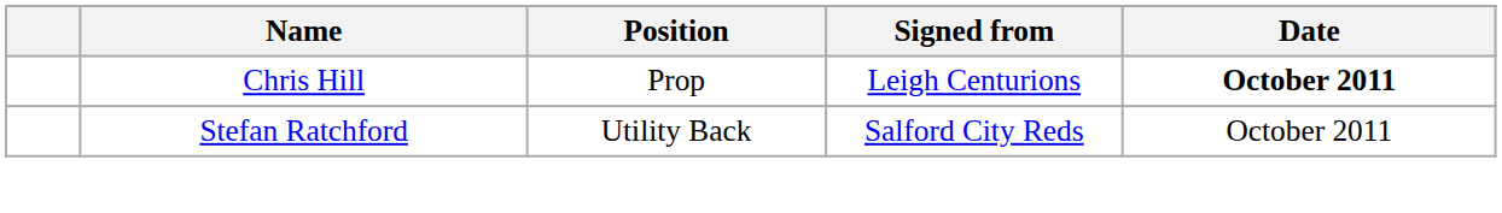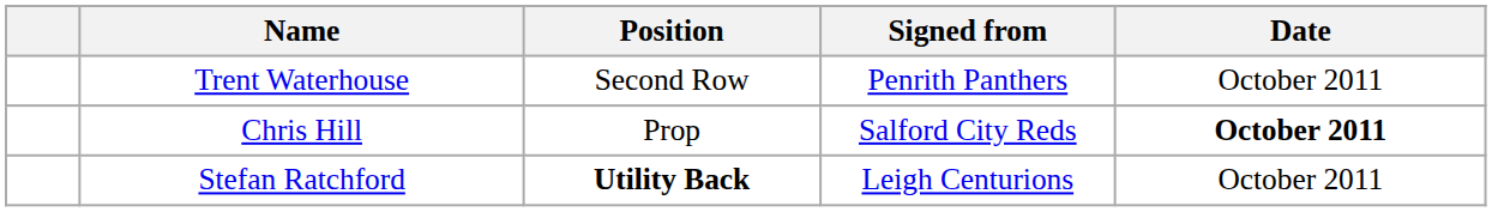+ row: Trent Waterhouse | Second Row | Penrith Panthers | October 2011
Chris Hill | Signed from: Leigh Centurions -> Salford City Reds
Stefan Ratchford | Position: normal -> bold
Stefan Ratchford | Signed from: Salford City Reds -> Leigh Centurions
